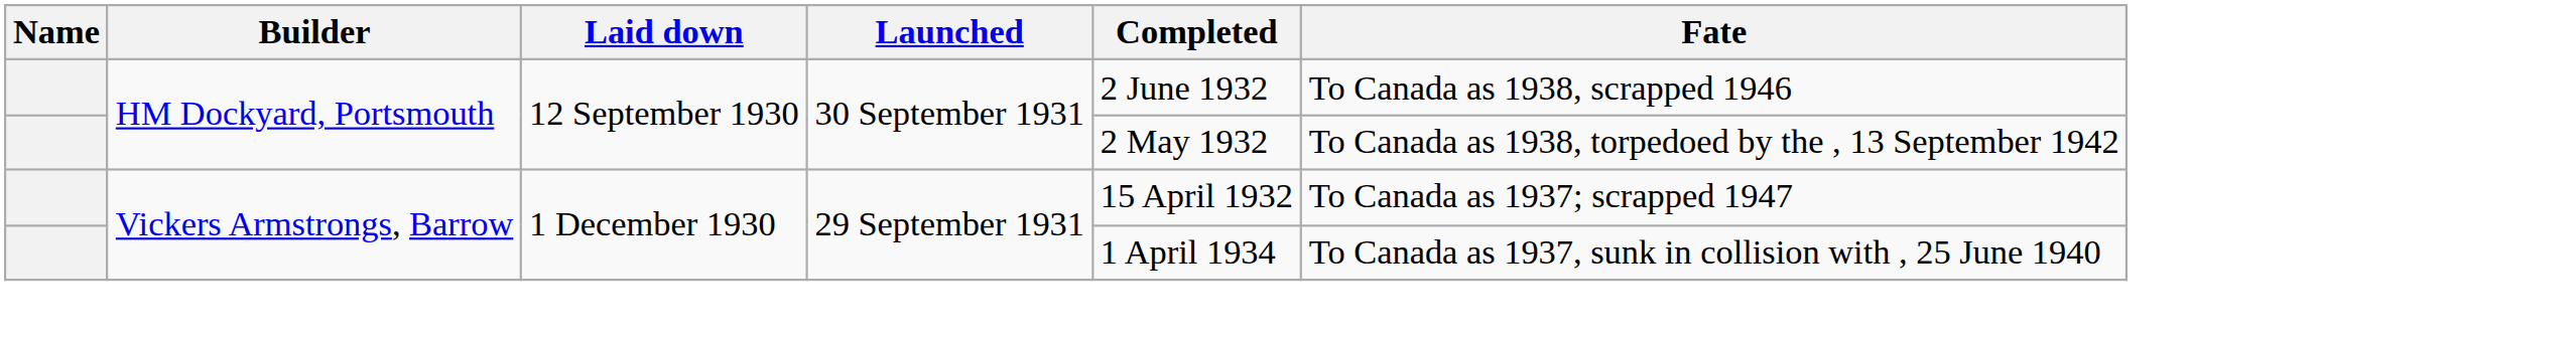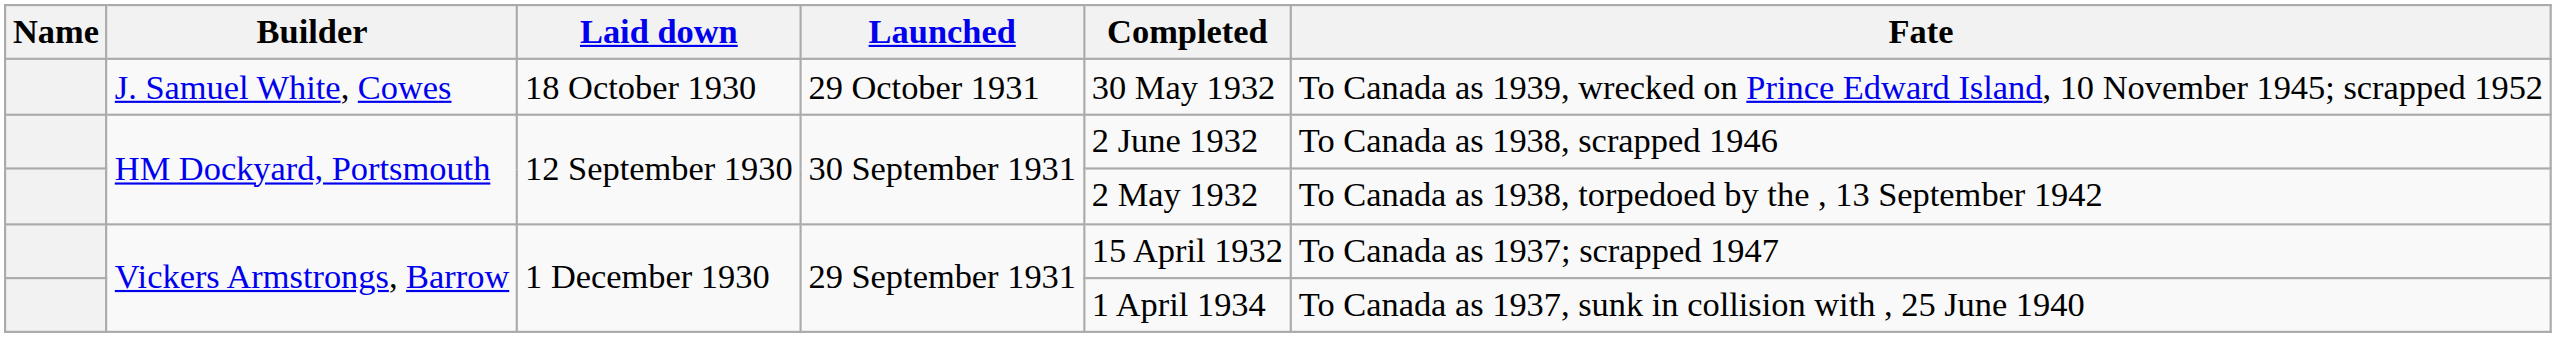+ row: J. Samuel White, Cowes | 18 October 1930 | 29 October 1931 | 30 May 1932 | To Canada as 1939, wrecked on Prince Edward Island, 10 November 1945; scrapped 1952
